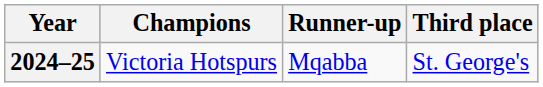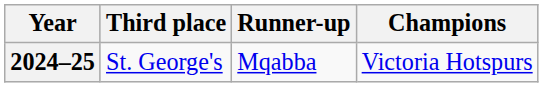columns swapped: Champions <-> Third place
